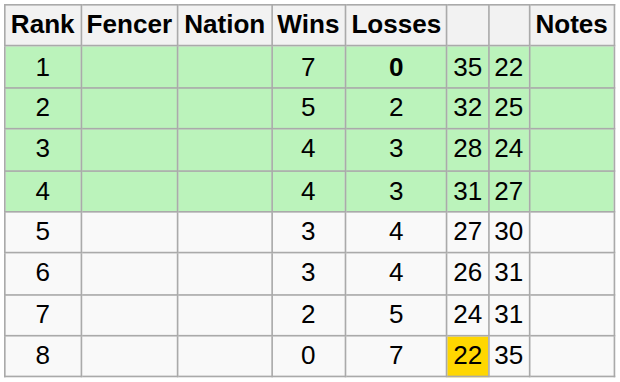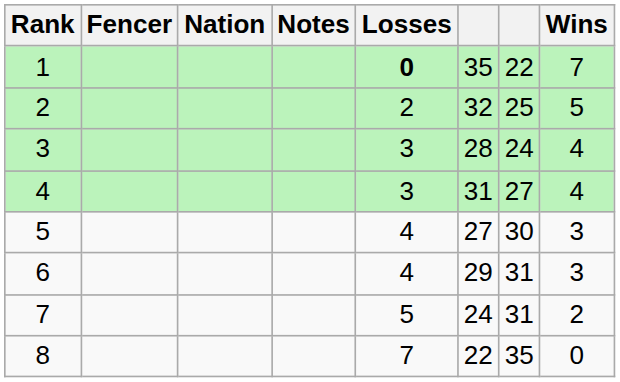columns swapped: Wins <-> Notes
6 | column 6: 26 -> 29
8 | column 6: gold background -> no background
